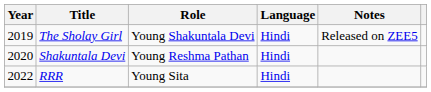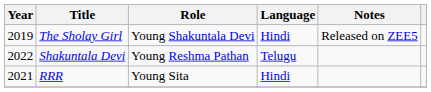Shakuntala Devi | Year: 2020 -> 2022
Shakuntala Devi | Language: Hindi -> Telugu
RRR | Year: 2022 -> 2021
